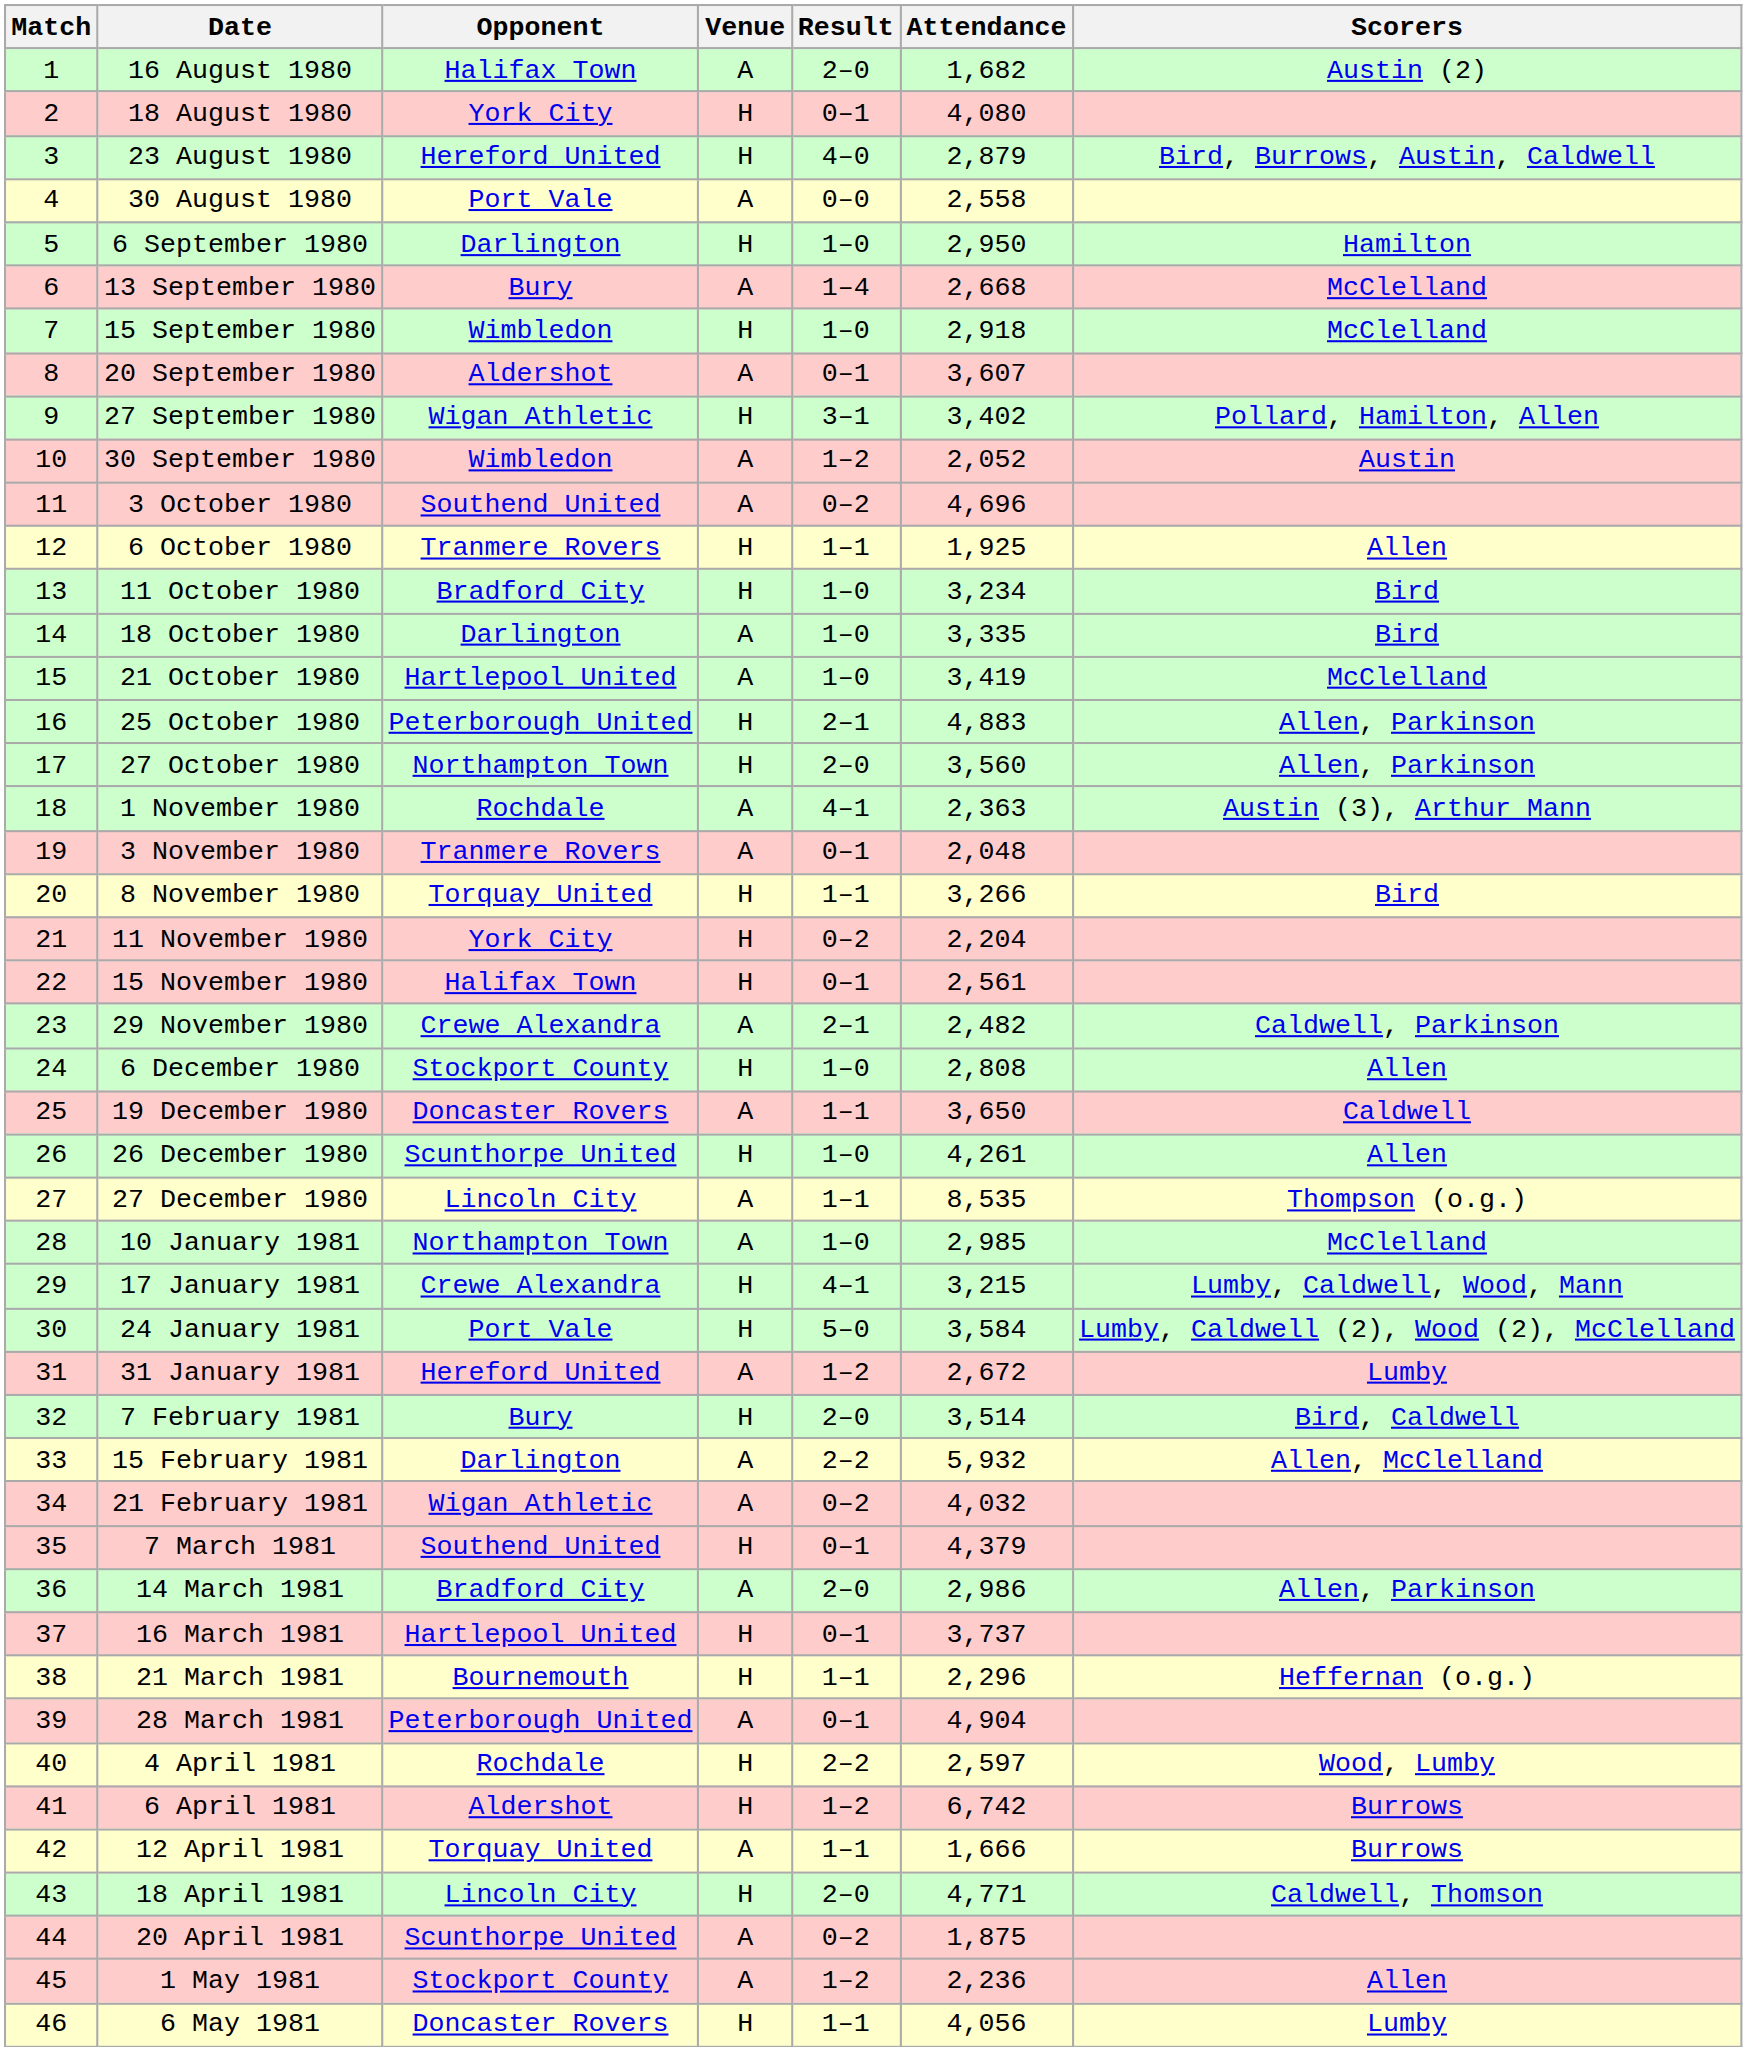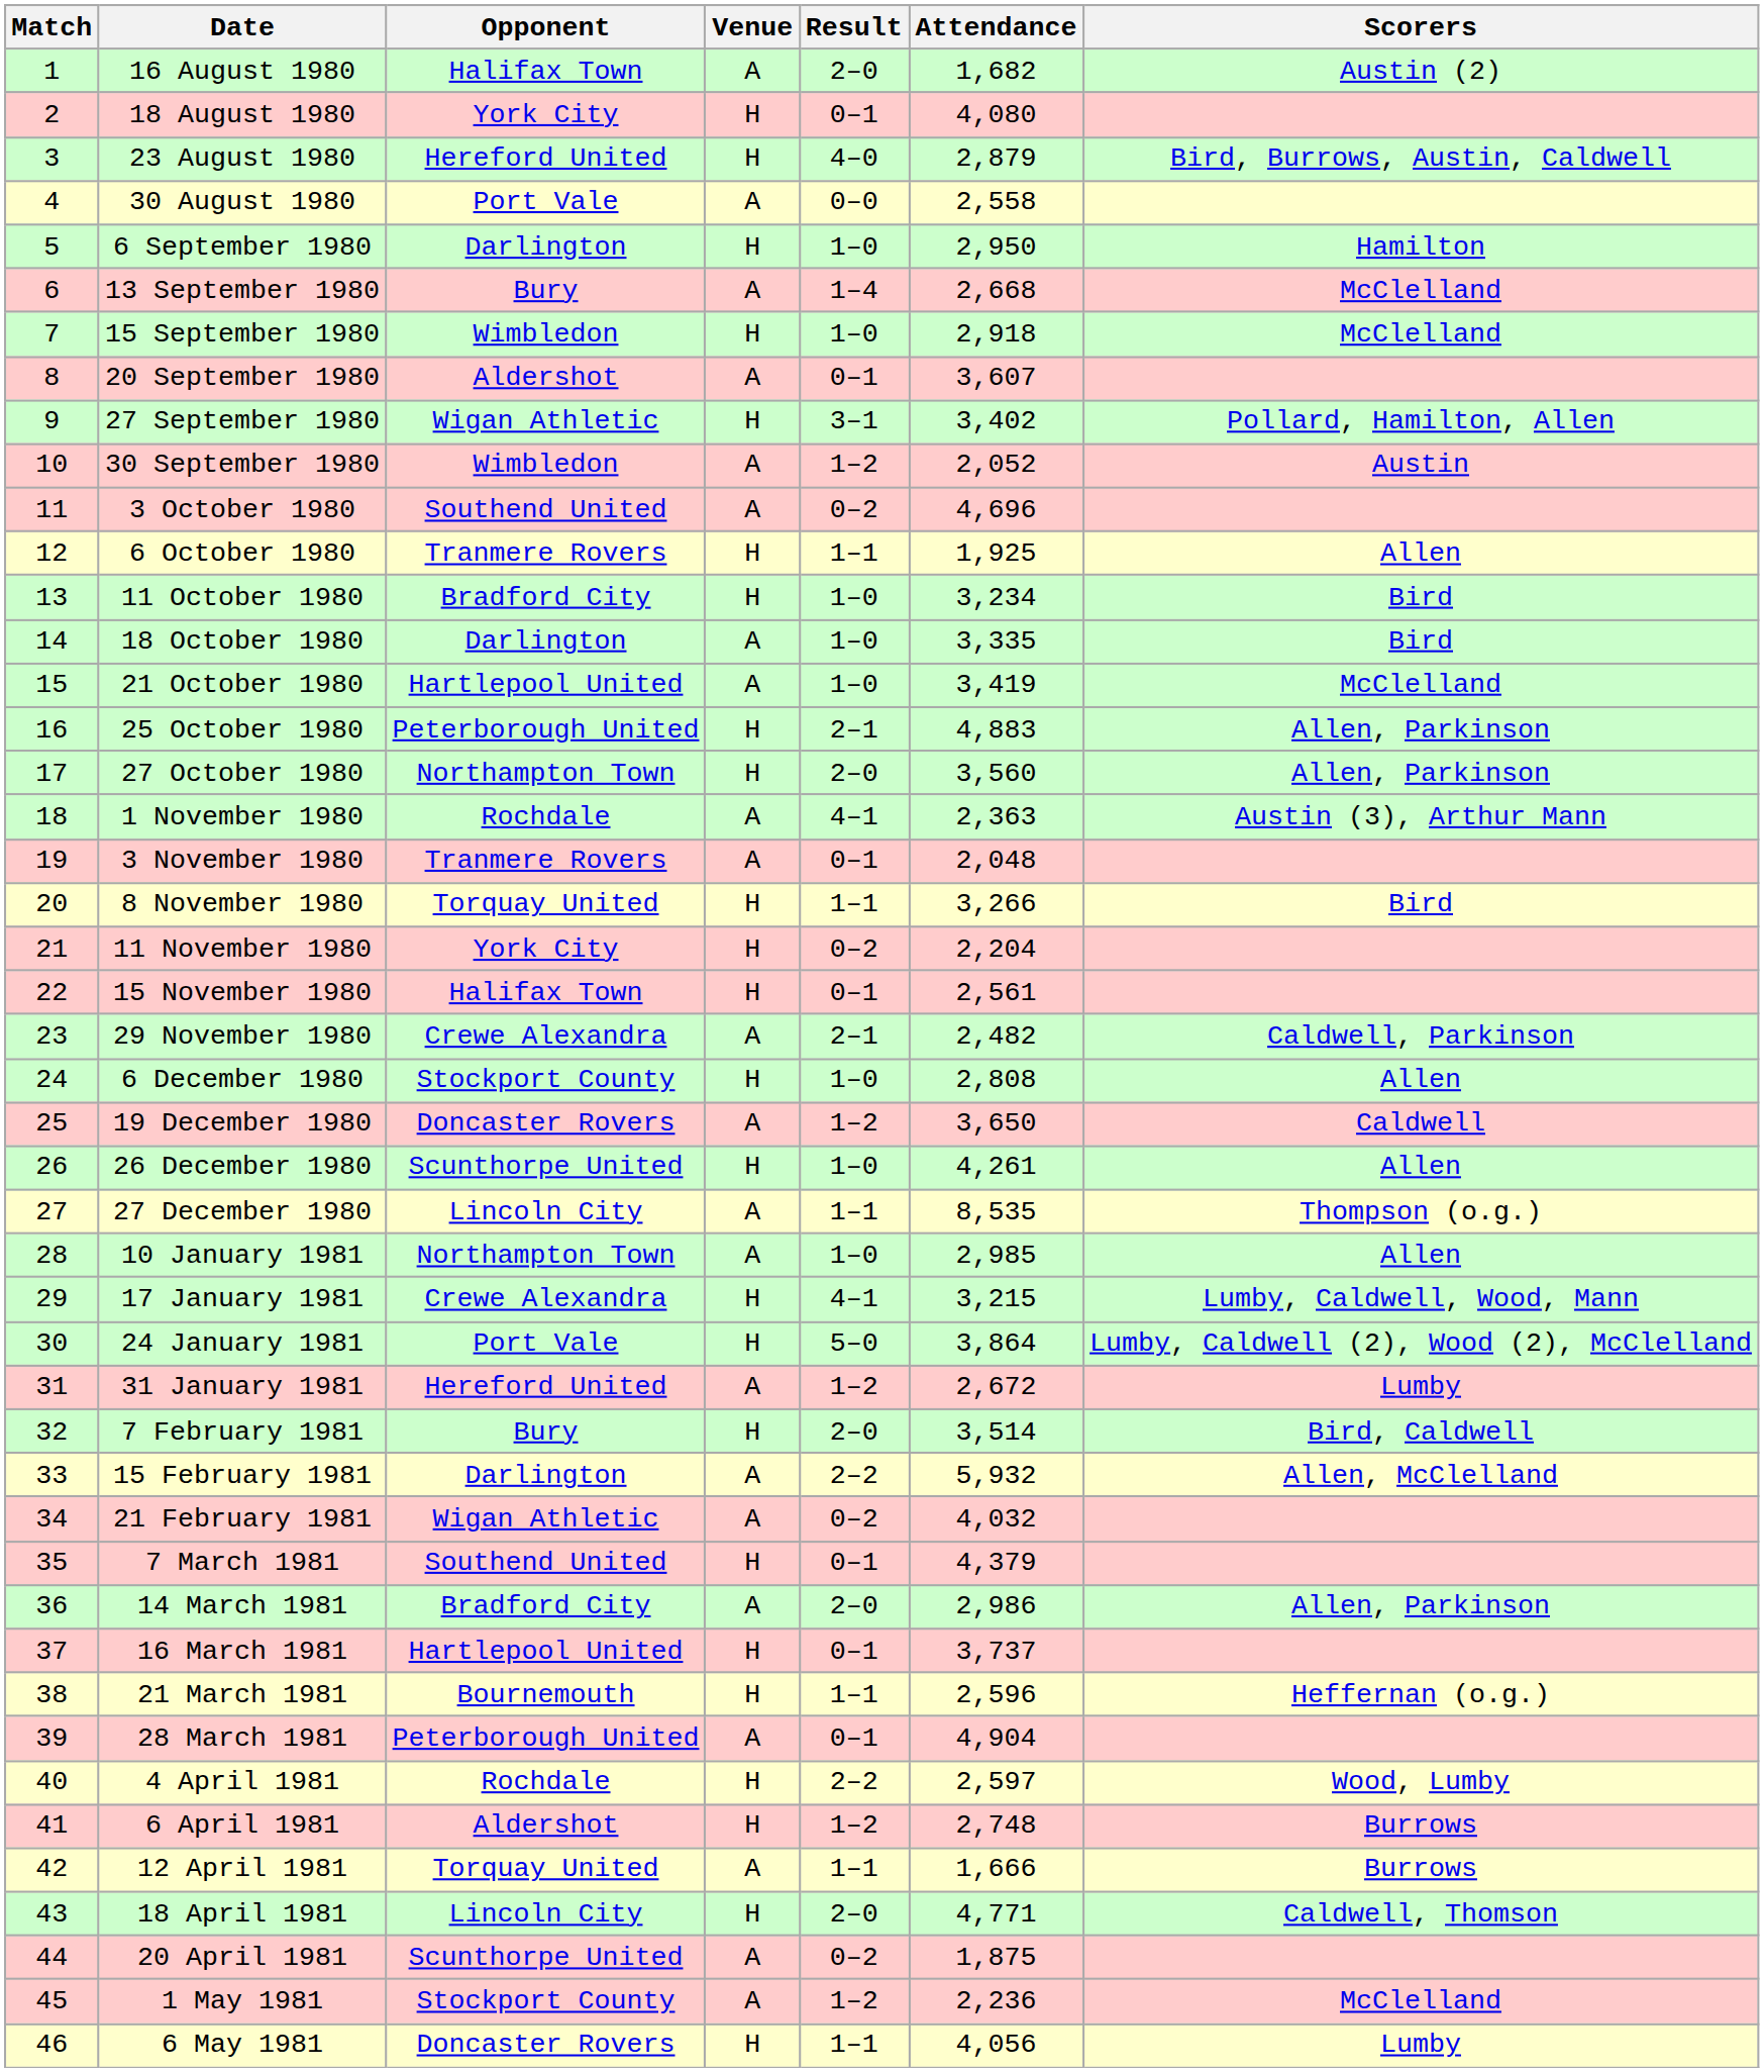19 December 1980 | Result: 1–1 -> 1–2
10 January 1981 | Scorers: McClelland -> Allen
24 January 1981 | Attendance: 3,584 -> 3,864
21 March 1981 | Attendance: 2,296 -> 2,596
6 April 1981 | Attendance: 6,742 -> 2,748
1 May 1981 | Scorers: Allen -> McClelland
